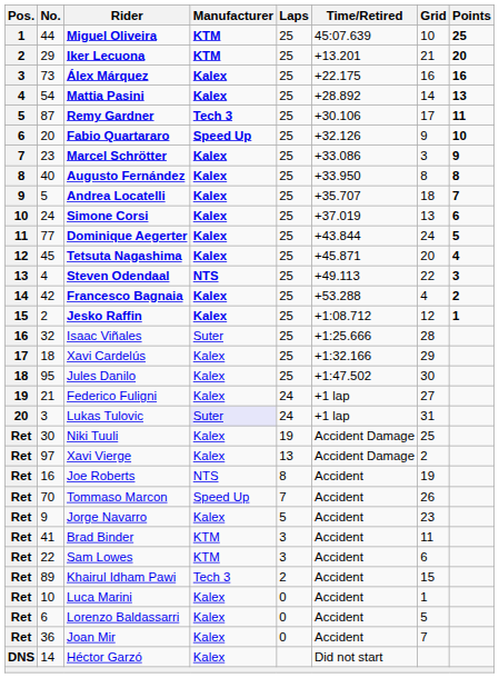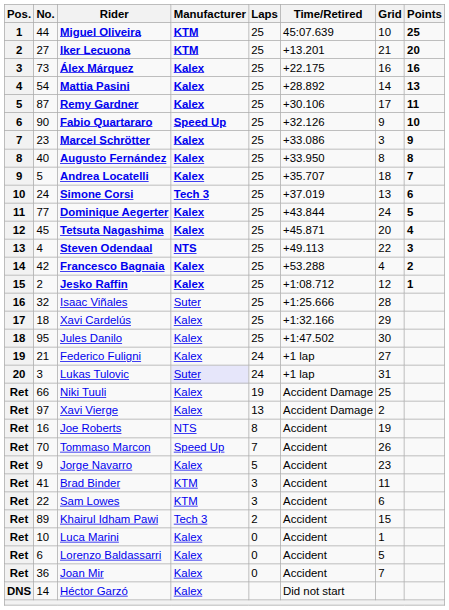Iker Lecuona | No.: 29 -> 27
Remy Gardner | Manufacturer: Tech 3 -> Kalex
Fabio Quartararo | No.: 20 -> 90
Simone Corsi | Manufacturer: Kalex -> Tech 3
Niki Tuuli | No.: 30 -> 66
